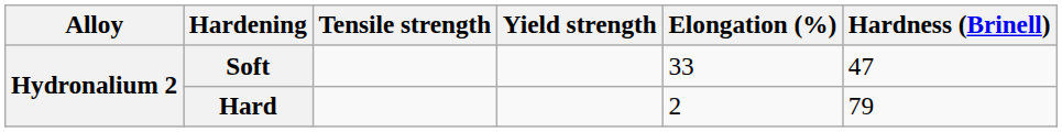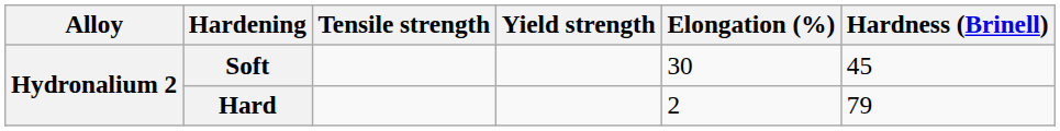Soft | Elongation (%): 33 -> 30
Soft | Hardness (Brinell): 47 -> 45
